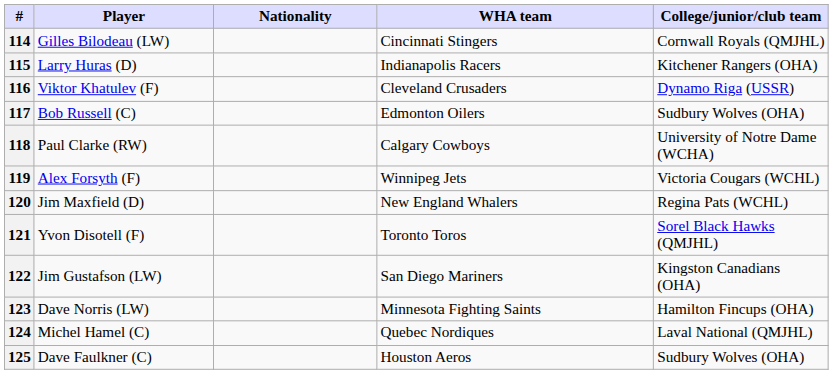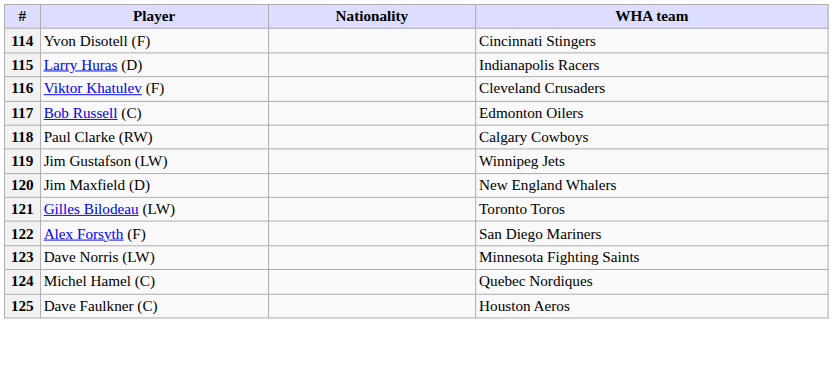- column: College/junior/club team | Cornwall Royals (QMJHL) | Kitchener Rangers (OHA) | Dynamo Riga (USSR) | Sudbury Wolves (OHA) | University of Notre Dame (WCHA) | Victoria Cougars (WCHL) | Regina Pats (WCHL) | Sorel Black Hawks (QMJHL) | Kingston Canadians (OHA) | Hamilton Fincups (OHA) | Laval National (QMJHL) | Sudbury Wolves (OHA)
114 | Player: Gilles Bilodeau (LW) -> Yvon Disotell (F)
119 | Player: Alex Forsyth (F) -> Jim Gustafson (LW)
121 | Player: Yvon Disotell (F) -> Gilles Bilodeau (LW)
122 | Player: Jim Gustafson (LW) -> Alex Forsyth (F)
